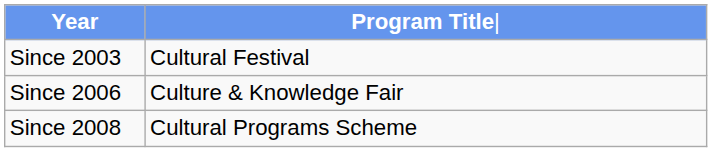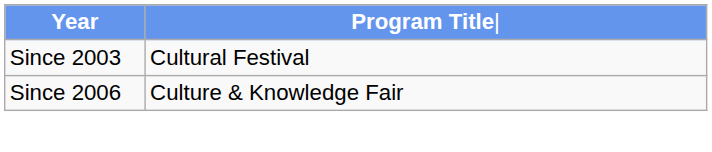- row: Since 2008 | Cultural Programs Scheme
